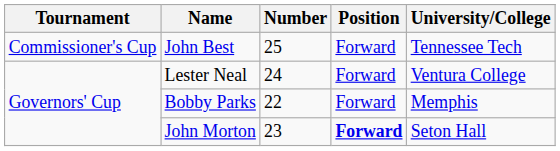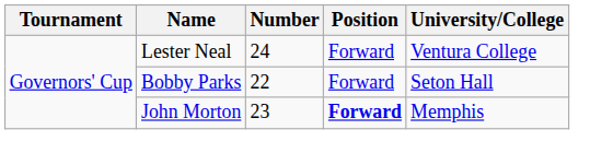- row: Commissioner's Cup | John Best | 25 | Forward | Tennessee Tech
Bobby Parks | University/College: Memphis -> Seton Hall
John Morton | University/College: Seton Hall -> Memphis
